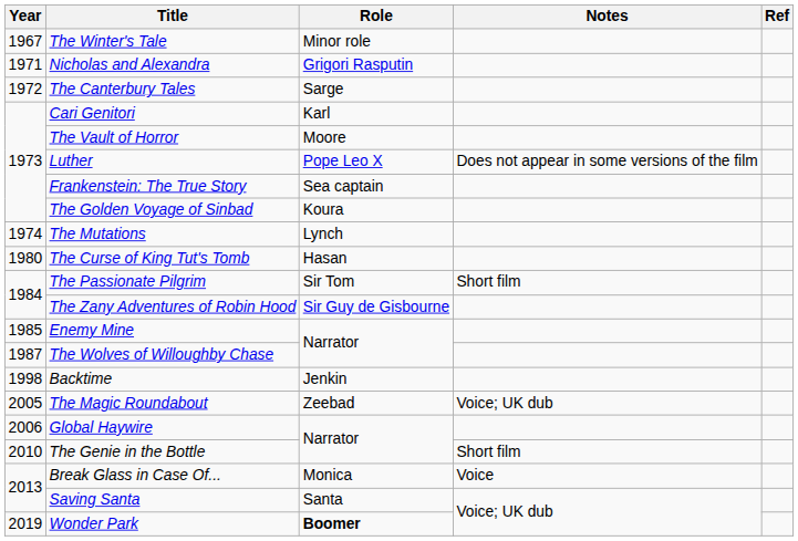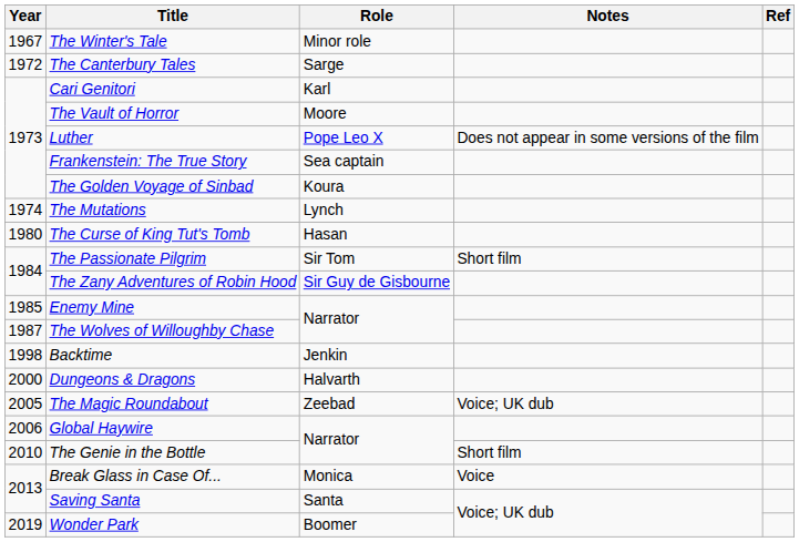- row: 1971 | Nicholas and Alexandra | Grigori Rasputin
+ row: 2000 | Dungeons & Dragons | Halvarth
Wonder Park | Role: bold -> normal
